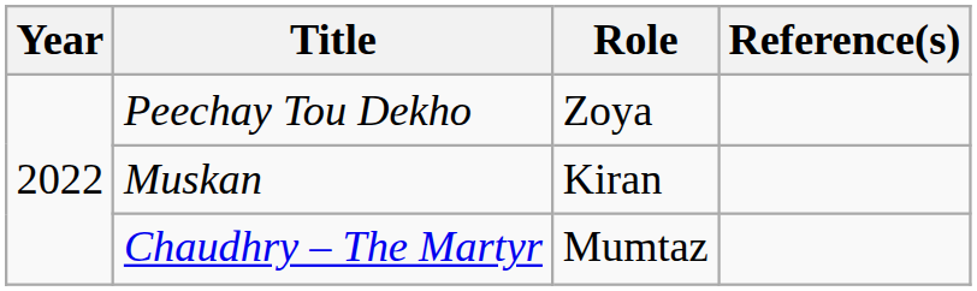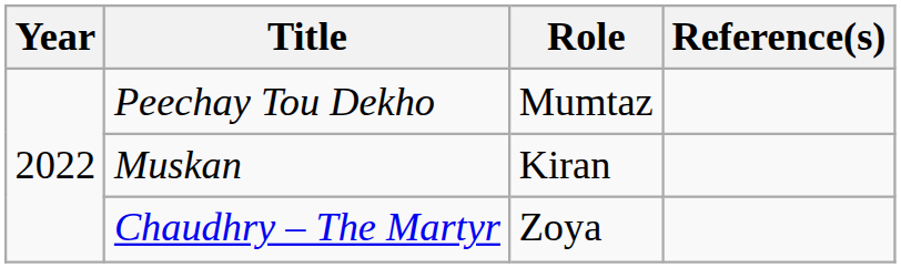Peechay Tou Dekho | Role: Zoya -> Mumtaz
Chaudhry – The Martyr | Role: Mumtaz -> Zoya
